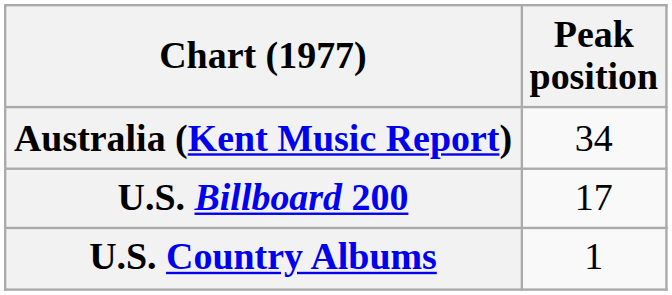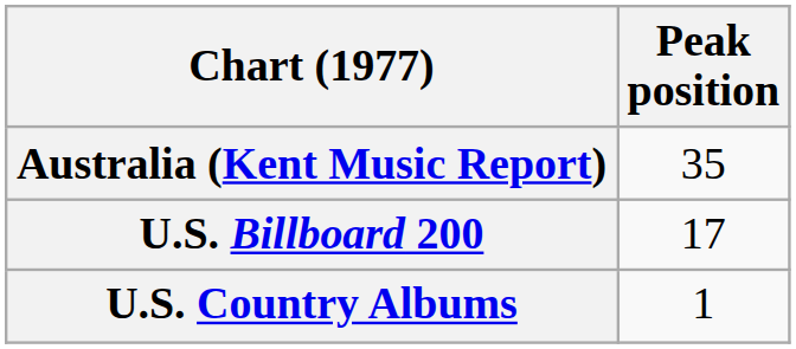Australia (Kent Music Report) | Peak position: 34 -> 35
